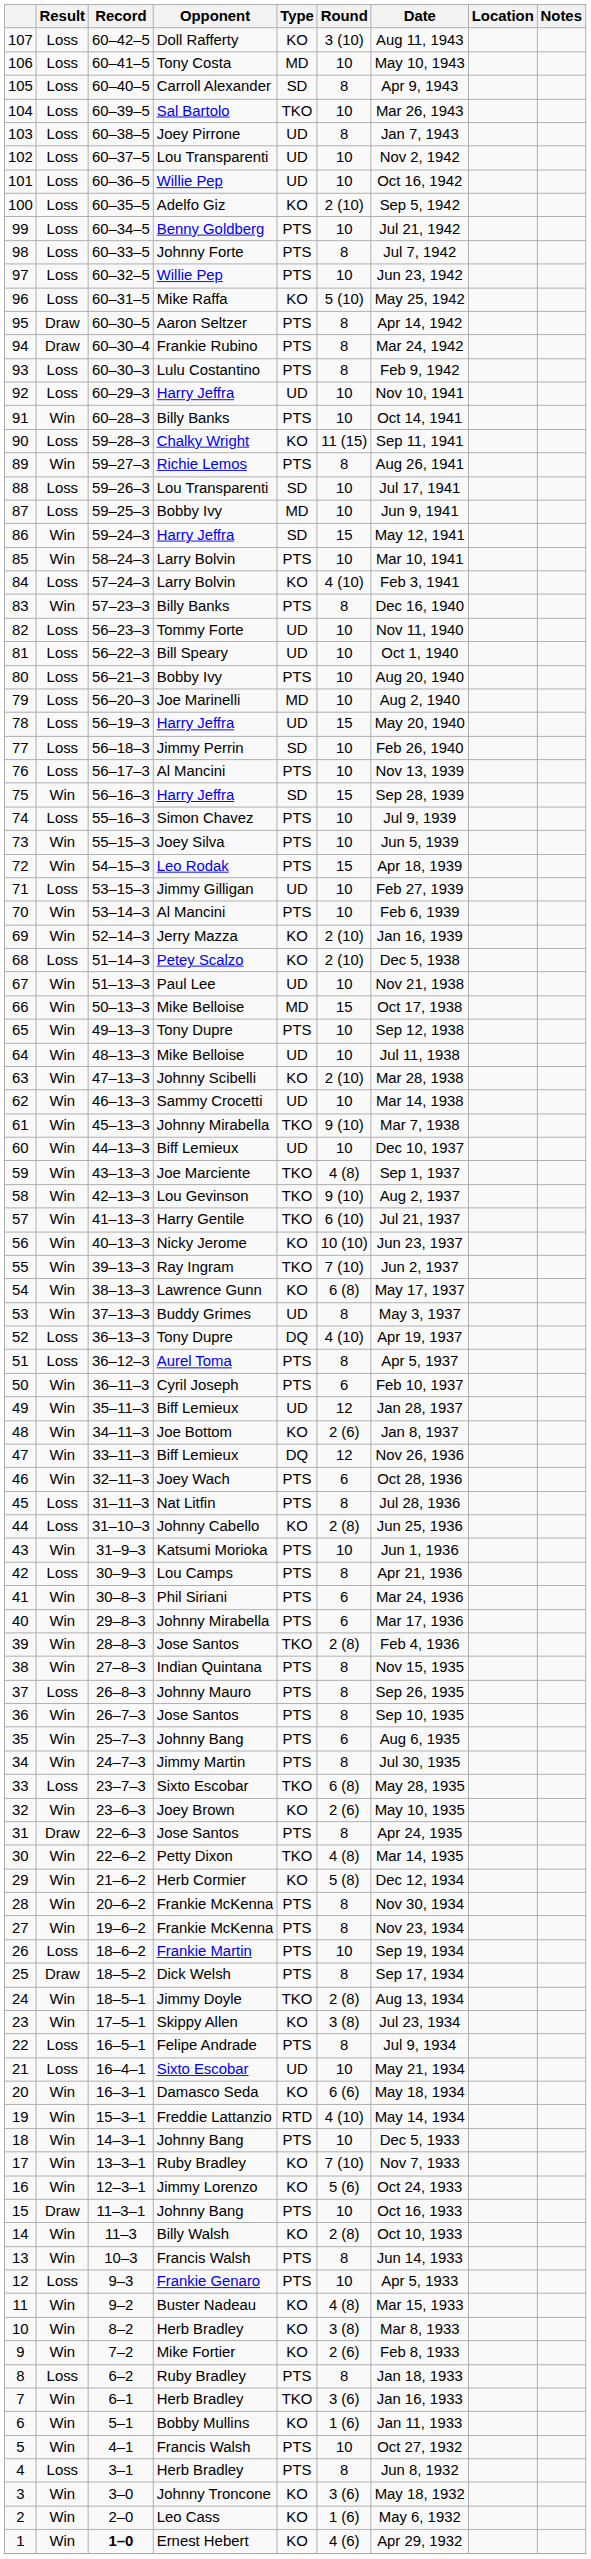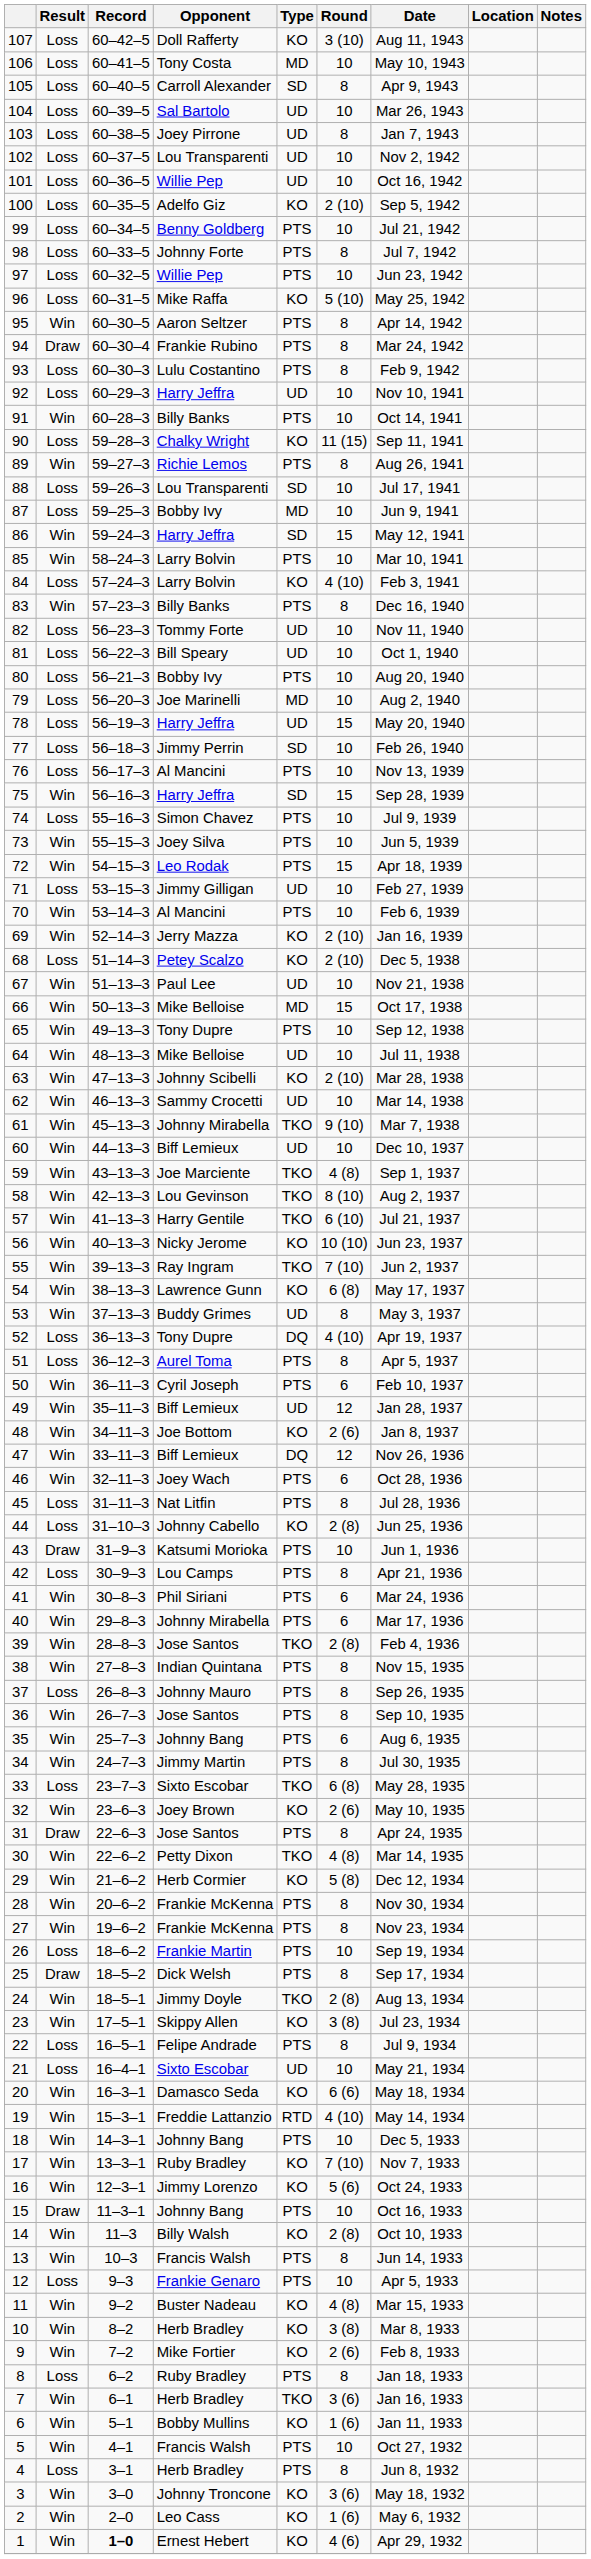104 | Type: TKO -> UD
95 | Result: Draw -> Win
58 | Round: 9 (10) -> 8 (10)
43 | Result: Win -> Draw
